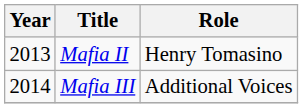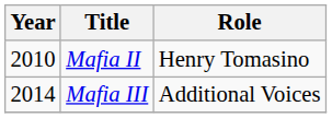Mafia II | Year: 2013 -> 2010
